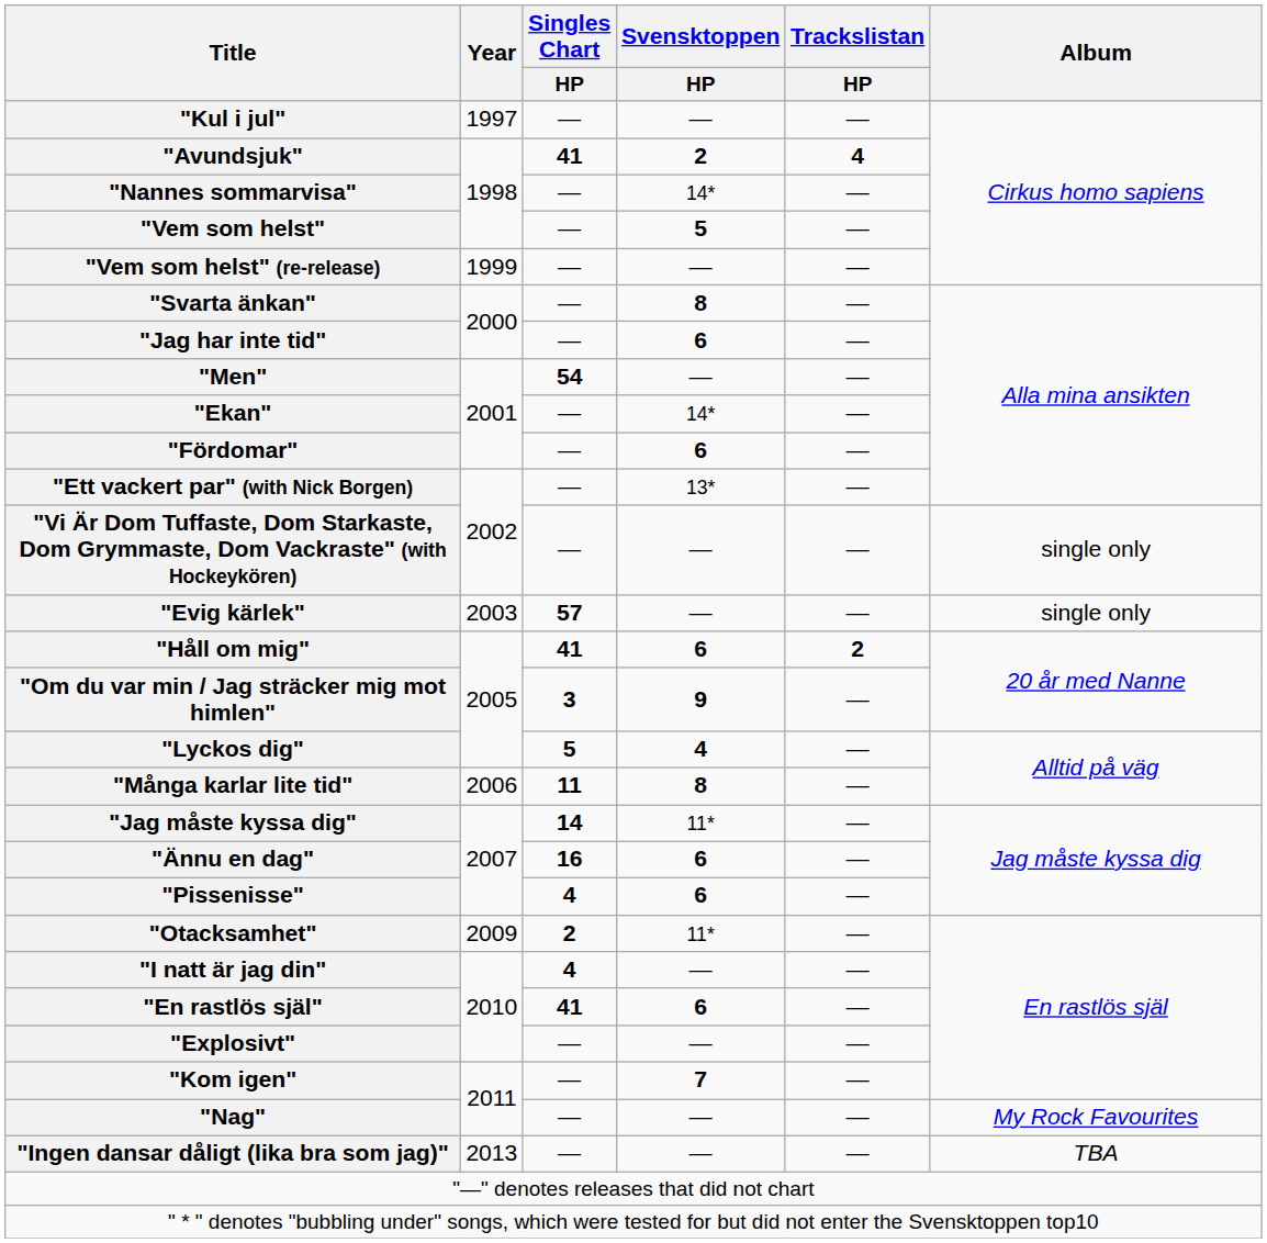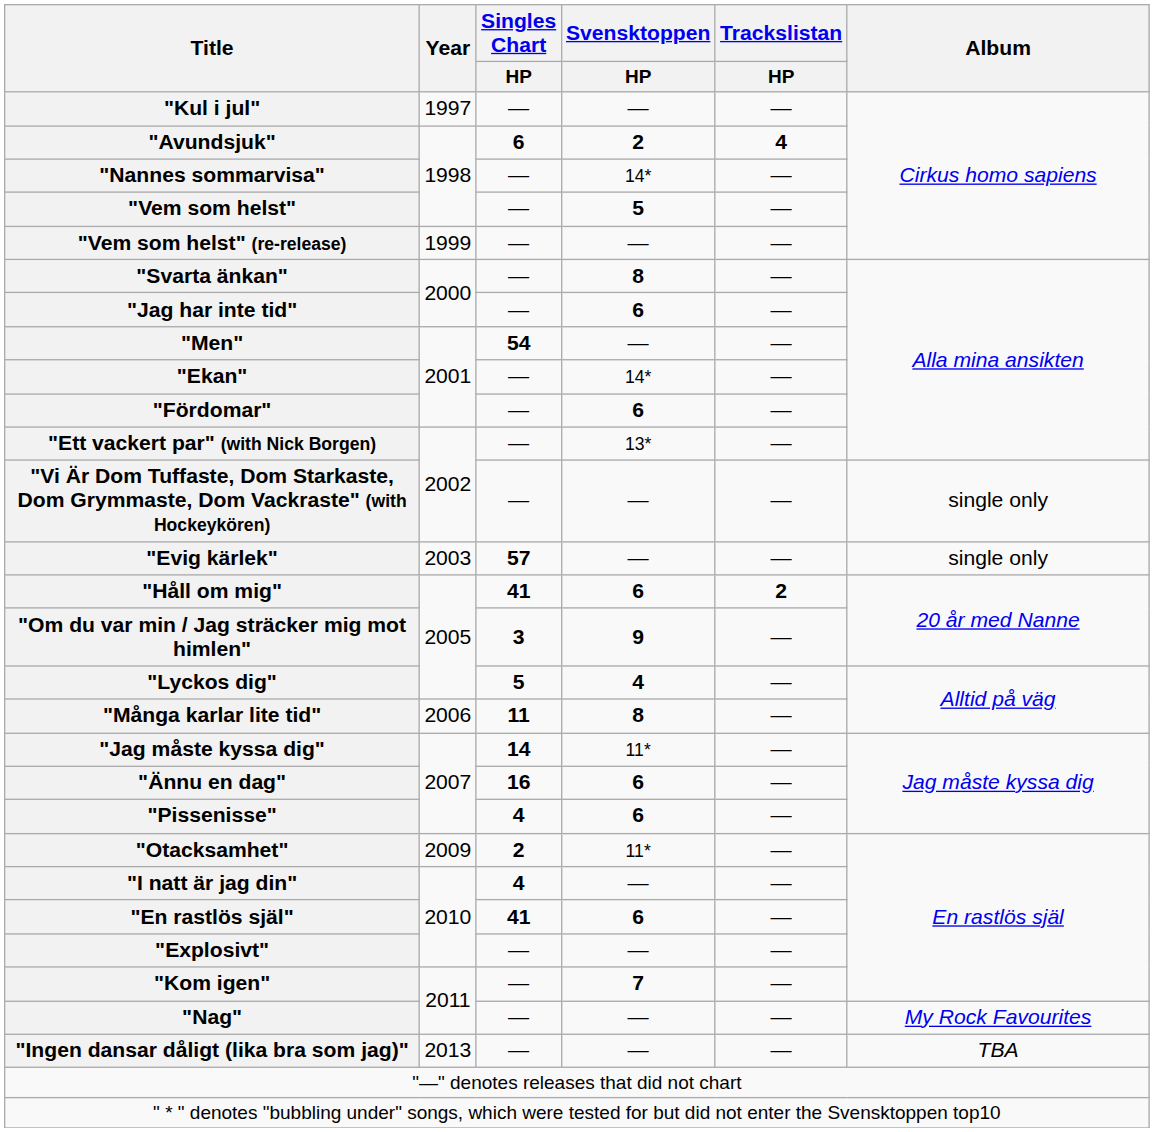"Avundsjuk" | Singles Chart / HP: 41 -> 6
